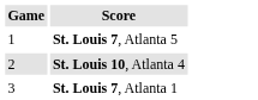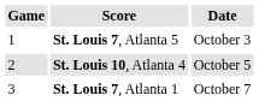+ column: Date | October 3 | October 5 | October 7
